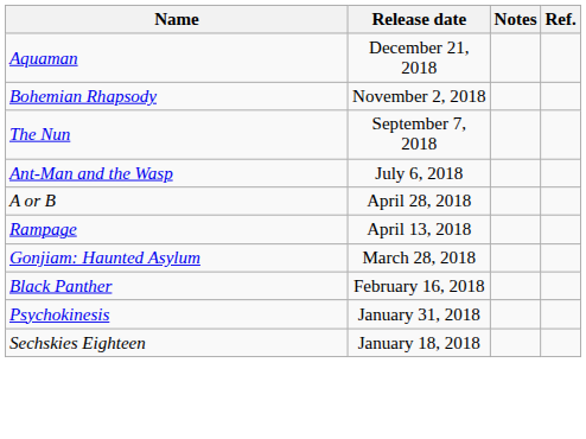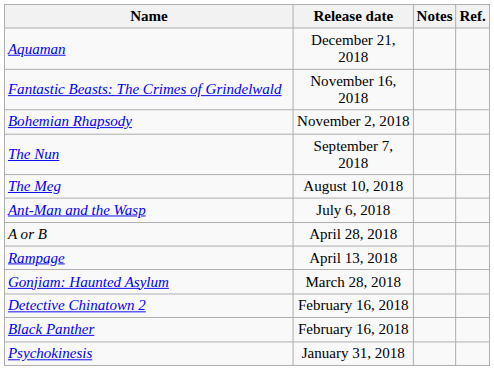+ row: Fantastic Beasts: The Crimes of Grindelwald | November 16, 2018
+ row: The Meg | August 10, 2018
+ row: Detective Chinatown 2 | February 16, 2018
- row: Sechskies Eighteen | January 18, 2018
